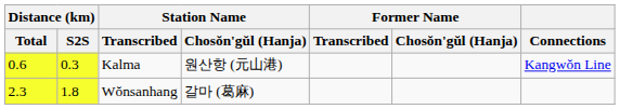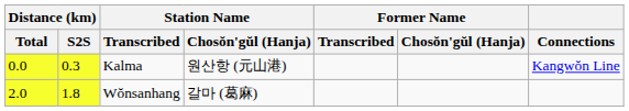Kalma | Distance (km) / Total: 0.6 -> 0.0
Wŏnsanhang | Distance (km) / Total: 2.3 -> 2.0
